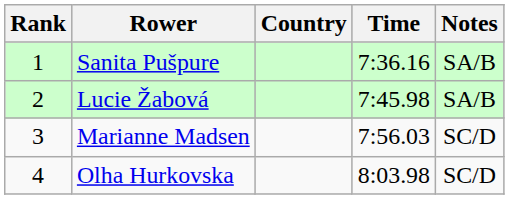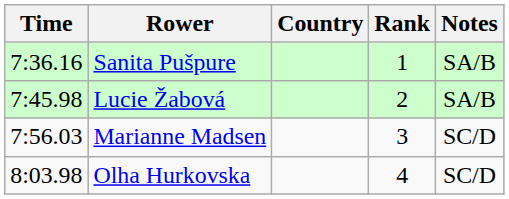columns swapped: Rank <-> Time
